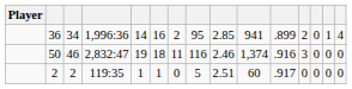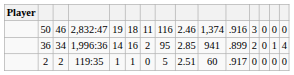rows swapped: 50 <-> 36
